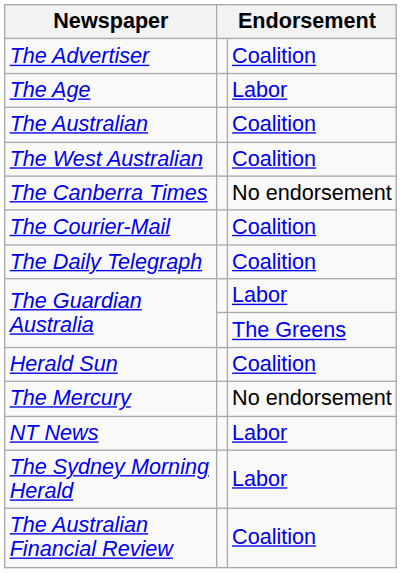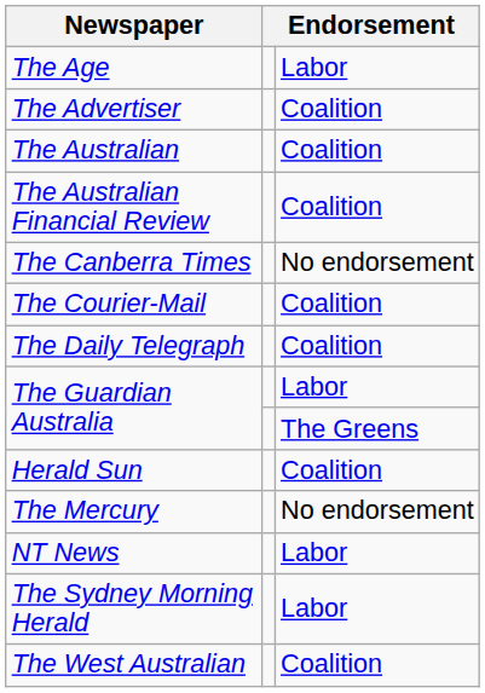rows swapped: The Advertiser <-> The Age
rows swapped: The Australian Financial Review <-> The West Australian
